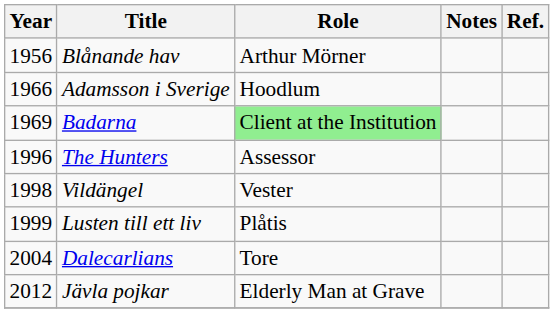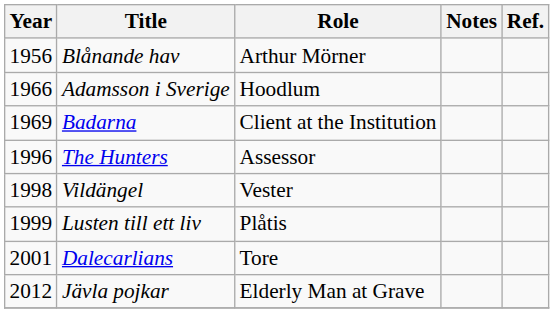Badarna | Role: lightgreen background -> no background
Dalecarlians | Year: 2004 -> 2001
